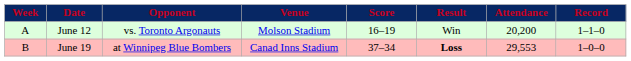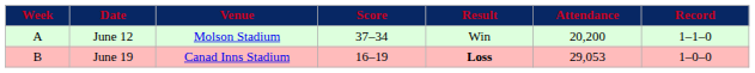- column: Opponent | vs. Toronto Argonauts | at Winnipeg Blue Bombers
June 12 | Score: 16–19 -> 37–34
June 19 | Score: 37–34 -> 16–19
June 19 | Attendance: 29,553 -> 29,053
